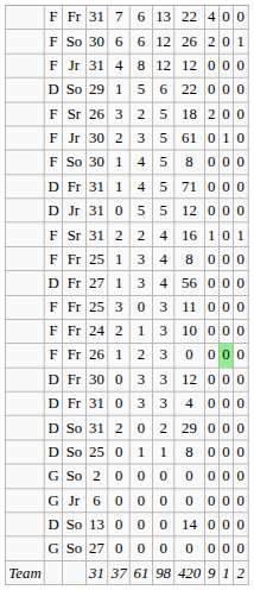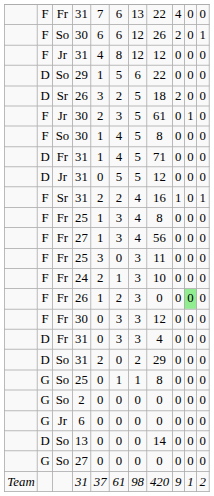Sr / 26 | column 2: F -> D
Fr / 27 | column 2: D -> F
Fr / 30 | column 2: D -> F
So / 25 | column 2: D -> G
